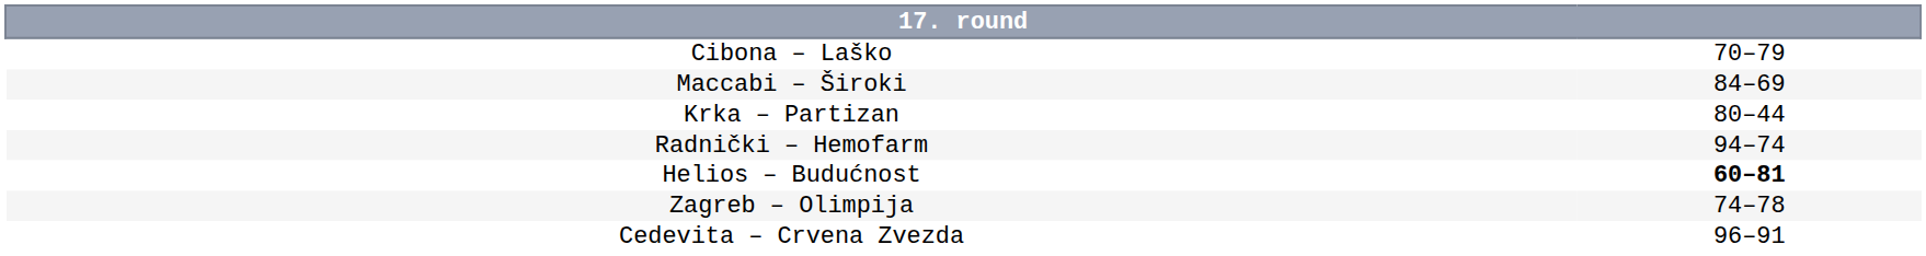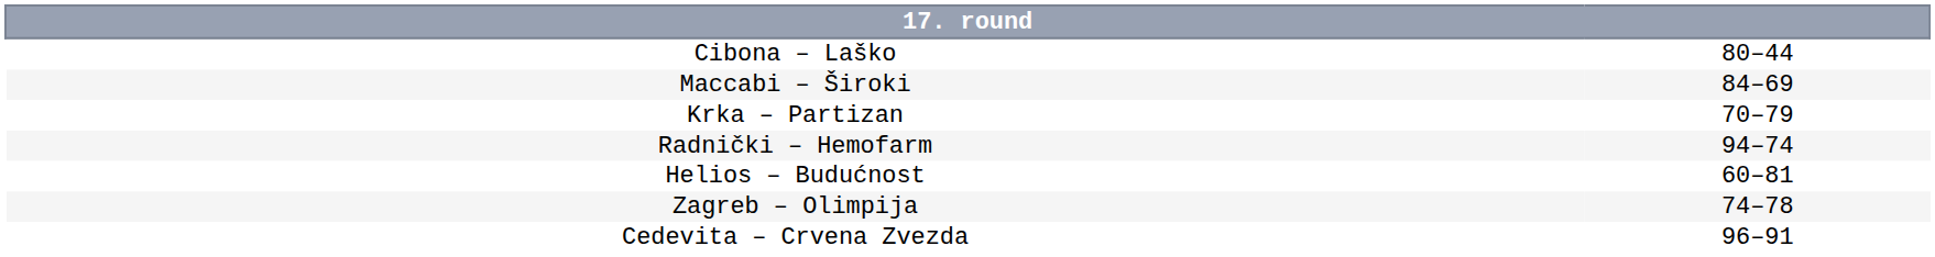Cibona – Laško | column 2: 70–79 -> 80–44
Krka – Partizan | column 2: 80–44 -> 70–79
Helios – Budućnost | column 2: bold -> normal
